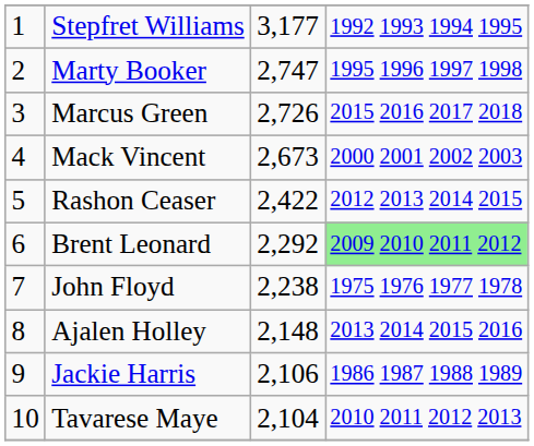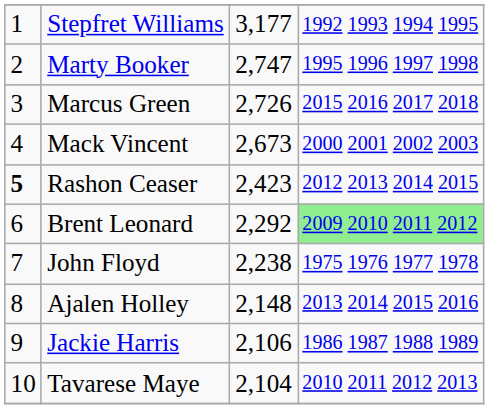Rashon Ceaser | column 1: normal -> bold
Rashon Ceaser | column 3: 2,422 -> 2,423
